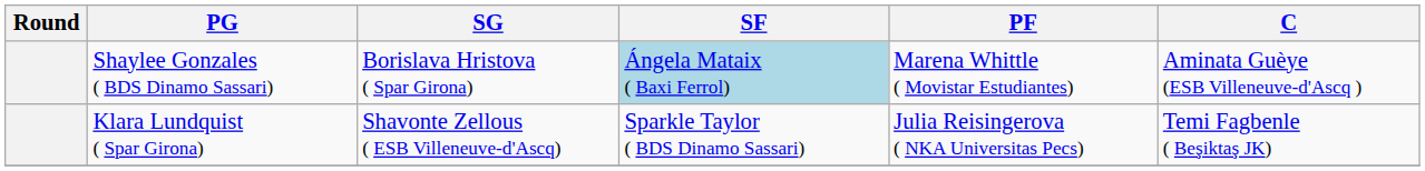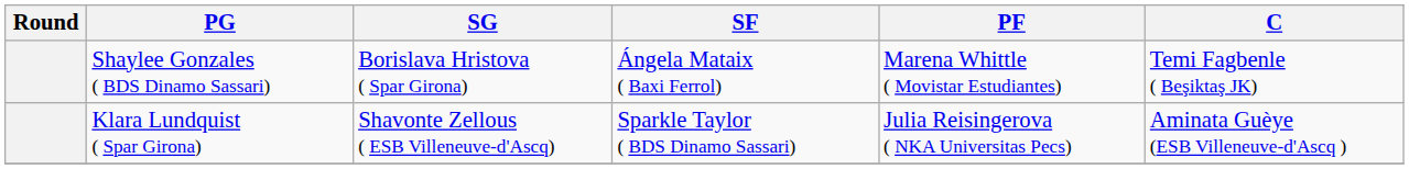Shaylee Gonzales ( BDS Dinamo Sassari) | SF: lightblue background -> no background
Shaylee Gonzales ( BDS Dinamo Sassari) | C: Aminata Guèye (ESB Villeneuve-d'Ascq ) -> Temi Fagbenle ( Beşiktaş JK)
Klara Lundquist ( Spar Girona) | C: Temi Fagbenle ( Beşiktaş JK) -> Aminata Guèye (ESB Villeneuve-d'Ascq )
